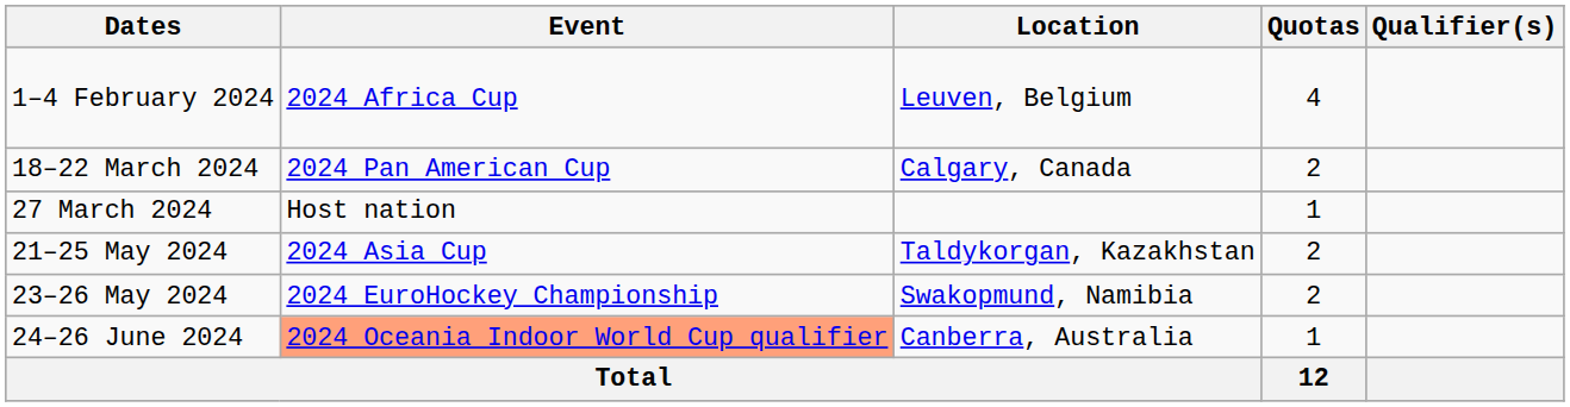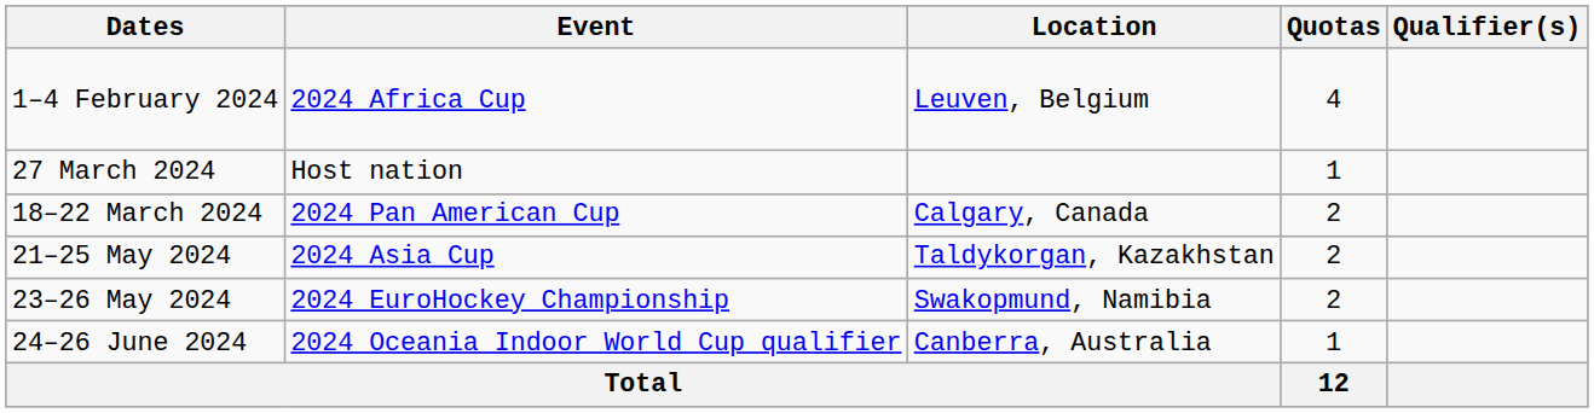rows swapped: 18–22 March 2024 <-> 27 March 2024
24–26 June 2024 | Event: lightsalmon background -> no background
